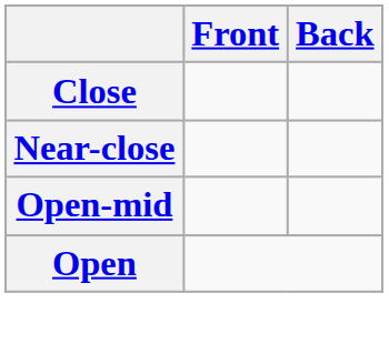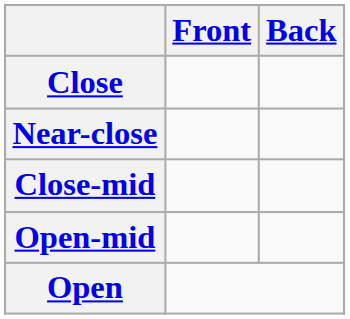+ row: Close-mid
